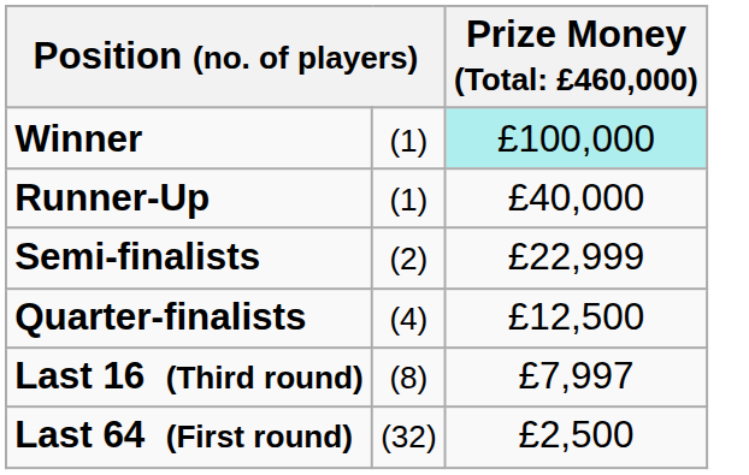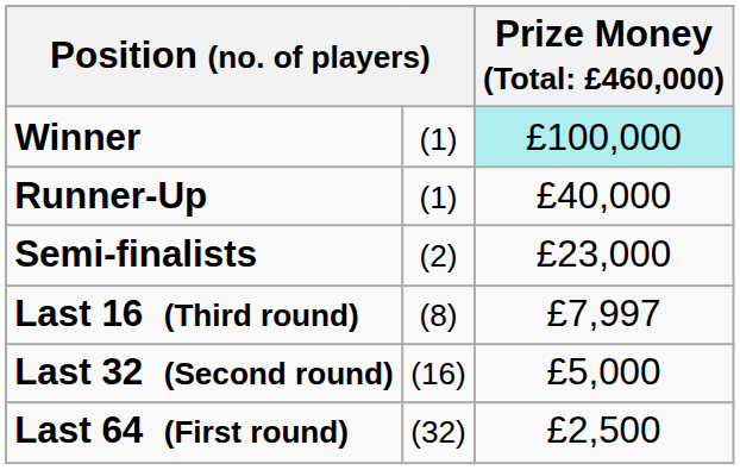Semi-finalists | column 3: £22,999 -> £23,000
- row: Quarter-finalists | (4) | £12,500
+ row: Last 32 (Second round) | (16) | £5,000
